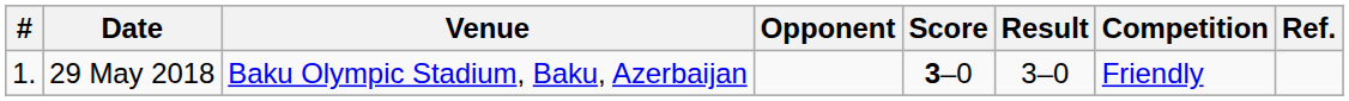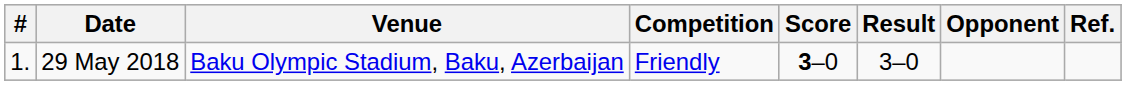columns swapped: Opponent <-> Competition
